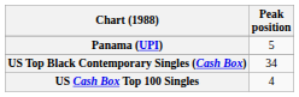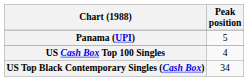rows swapped: US Cash Box Top 100 Singles <-> US Top Black Contemporary Singles (Cash Box)
